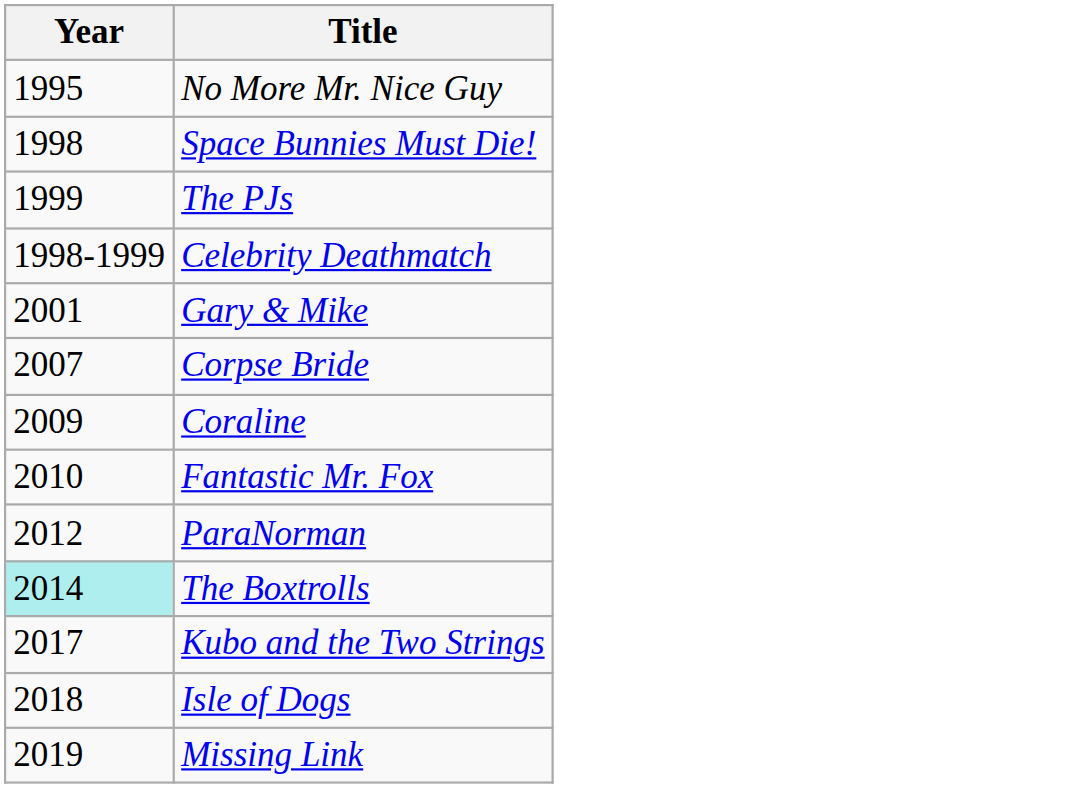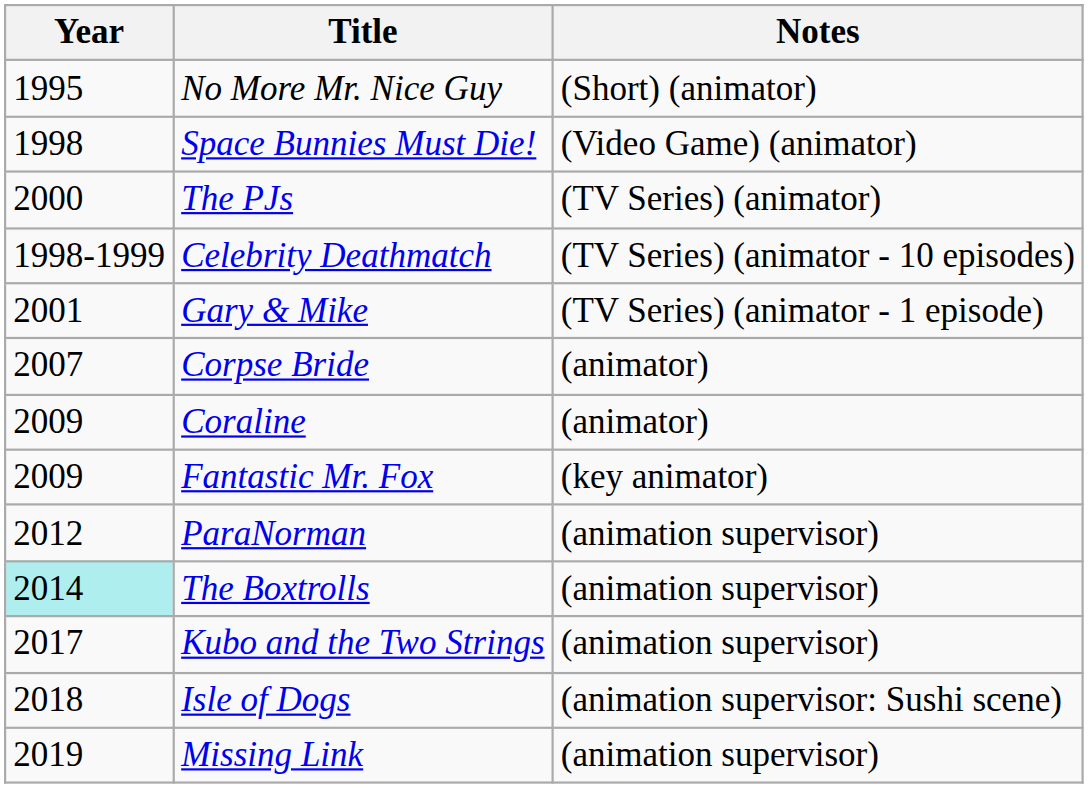+ column: Notes | (Short) (animator) | (Video Game) (animator) | (TV Series) (animator) | (TV Series) (animator - 10 episodes) | (TV Series) (animator - 1 episode) | (animator) | (animator) | (key animator) | (animation supervisor) | (animation supervisor) | (animation supervisor) | (animation supervisor: Sushi scene) | (animation supervisor)
The PJs | Year: 1999 -> 2000
Fantastic Mr. Fox | Year: 2010 -> 2009
